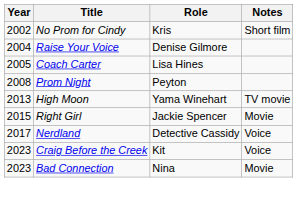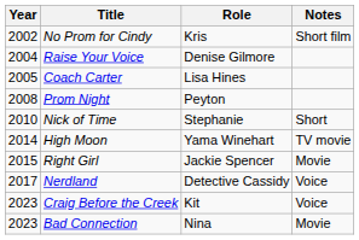+ row: 2010 | Nick of Time | Stephanie | Short
High Moon | Year: 2013 -> 2014
